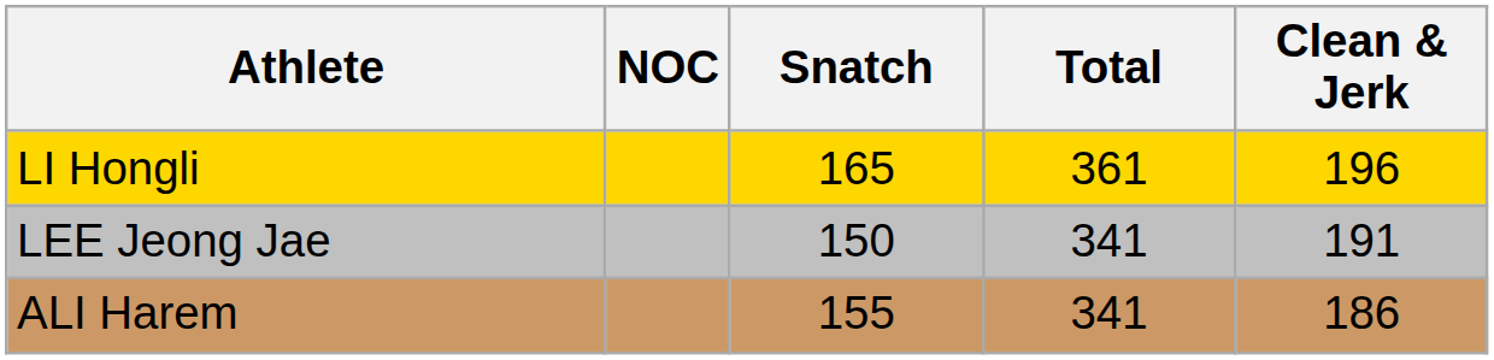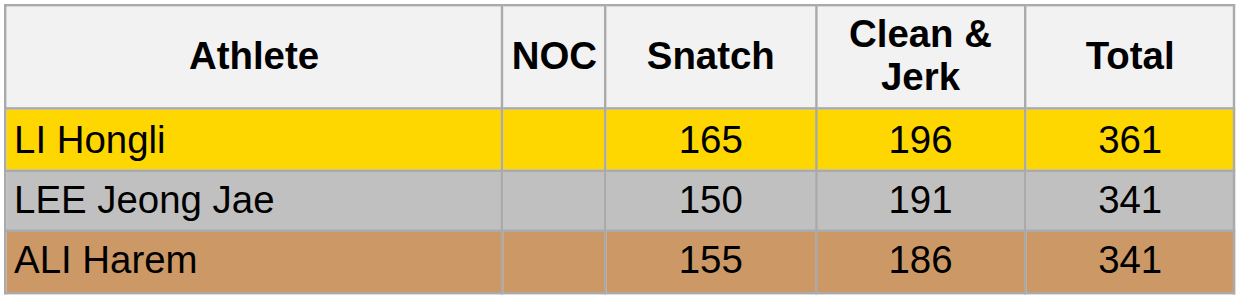columns swapped: Clean & Jerk <-> Total
